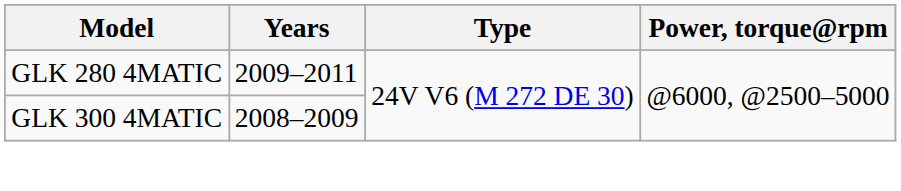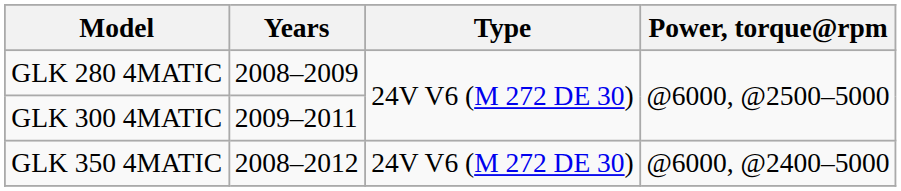GLK 280 4MATIC | Years: 2009–2011 -> 2008–2009
GLK 300 4MATIC | Years: 2008–2009 -> 2009–2011
+ row: GLK 350 4MATIC | 2008–2012 | 24V V6 (M 272 DE 30) | @6000, @2400–5000
